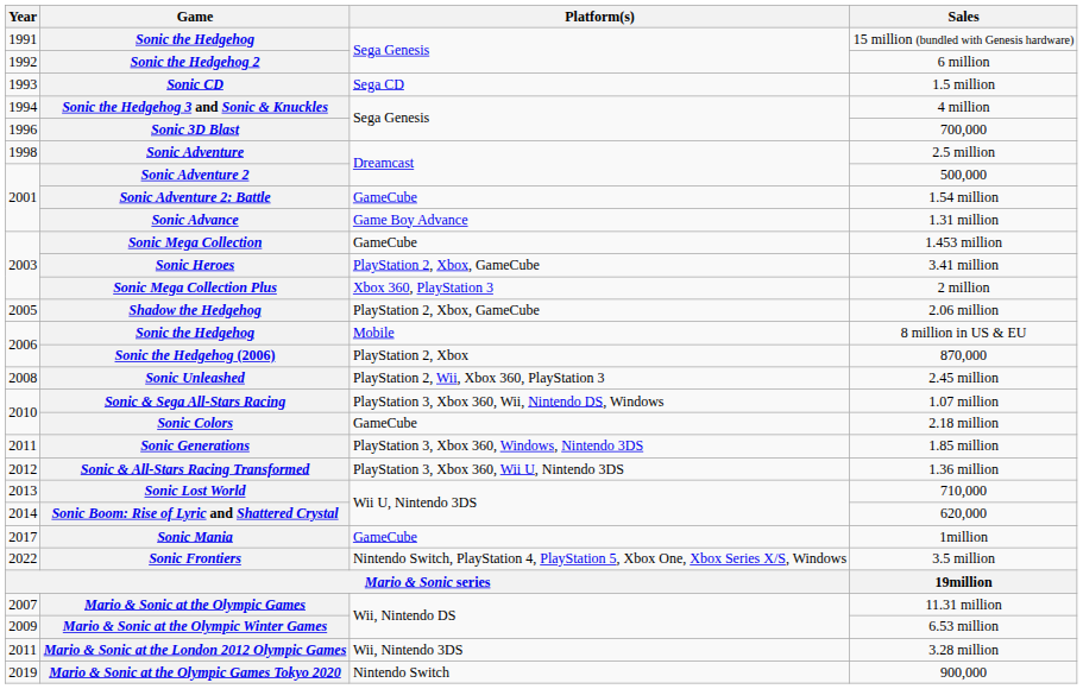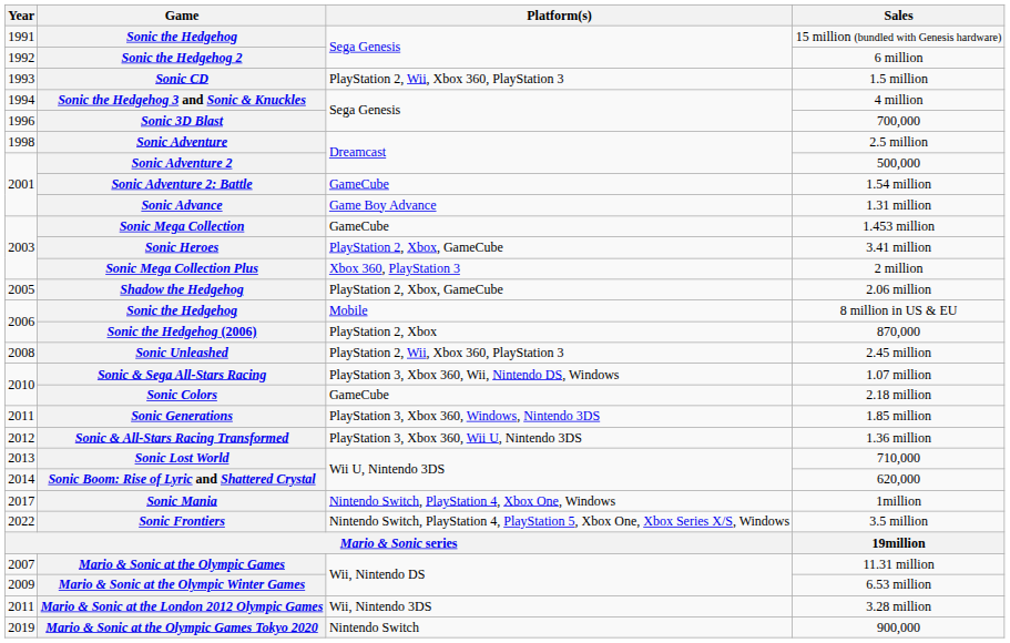1.5 million | Platform(s): Sega CD -> PlayStation 2, Wii, Xbox 360, PlayStation 3
1million | Platform(s): GameCube -> Nintendo Switch, PlayStation 4, Xbox One, Windows
